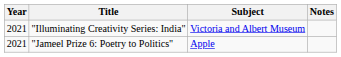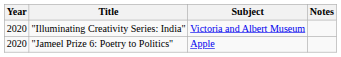"Illuminating Creativity Series: India" | Year: 2021 -> 2020
"Jameel Prize 6: Poetry to Politics" | Year: 2021 -> 2020
